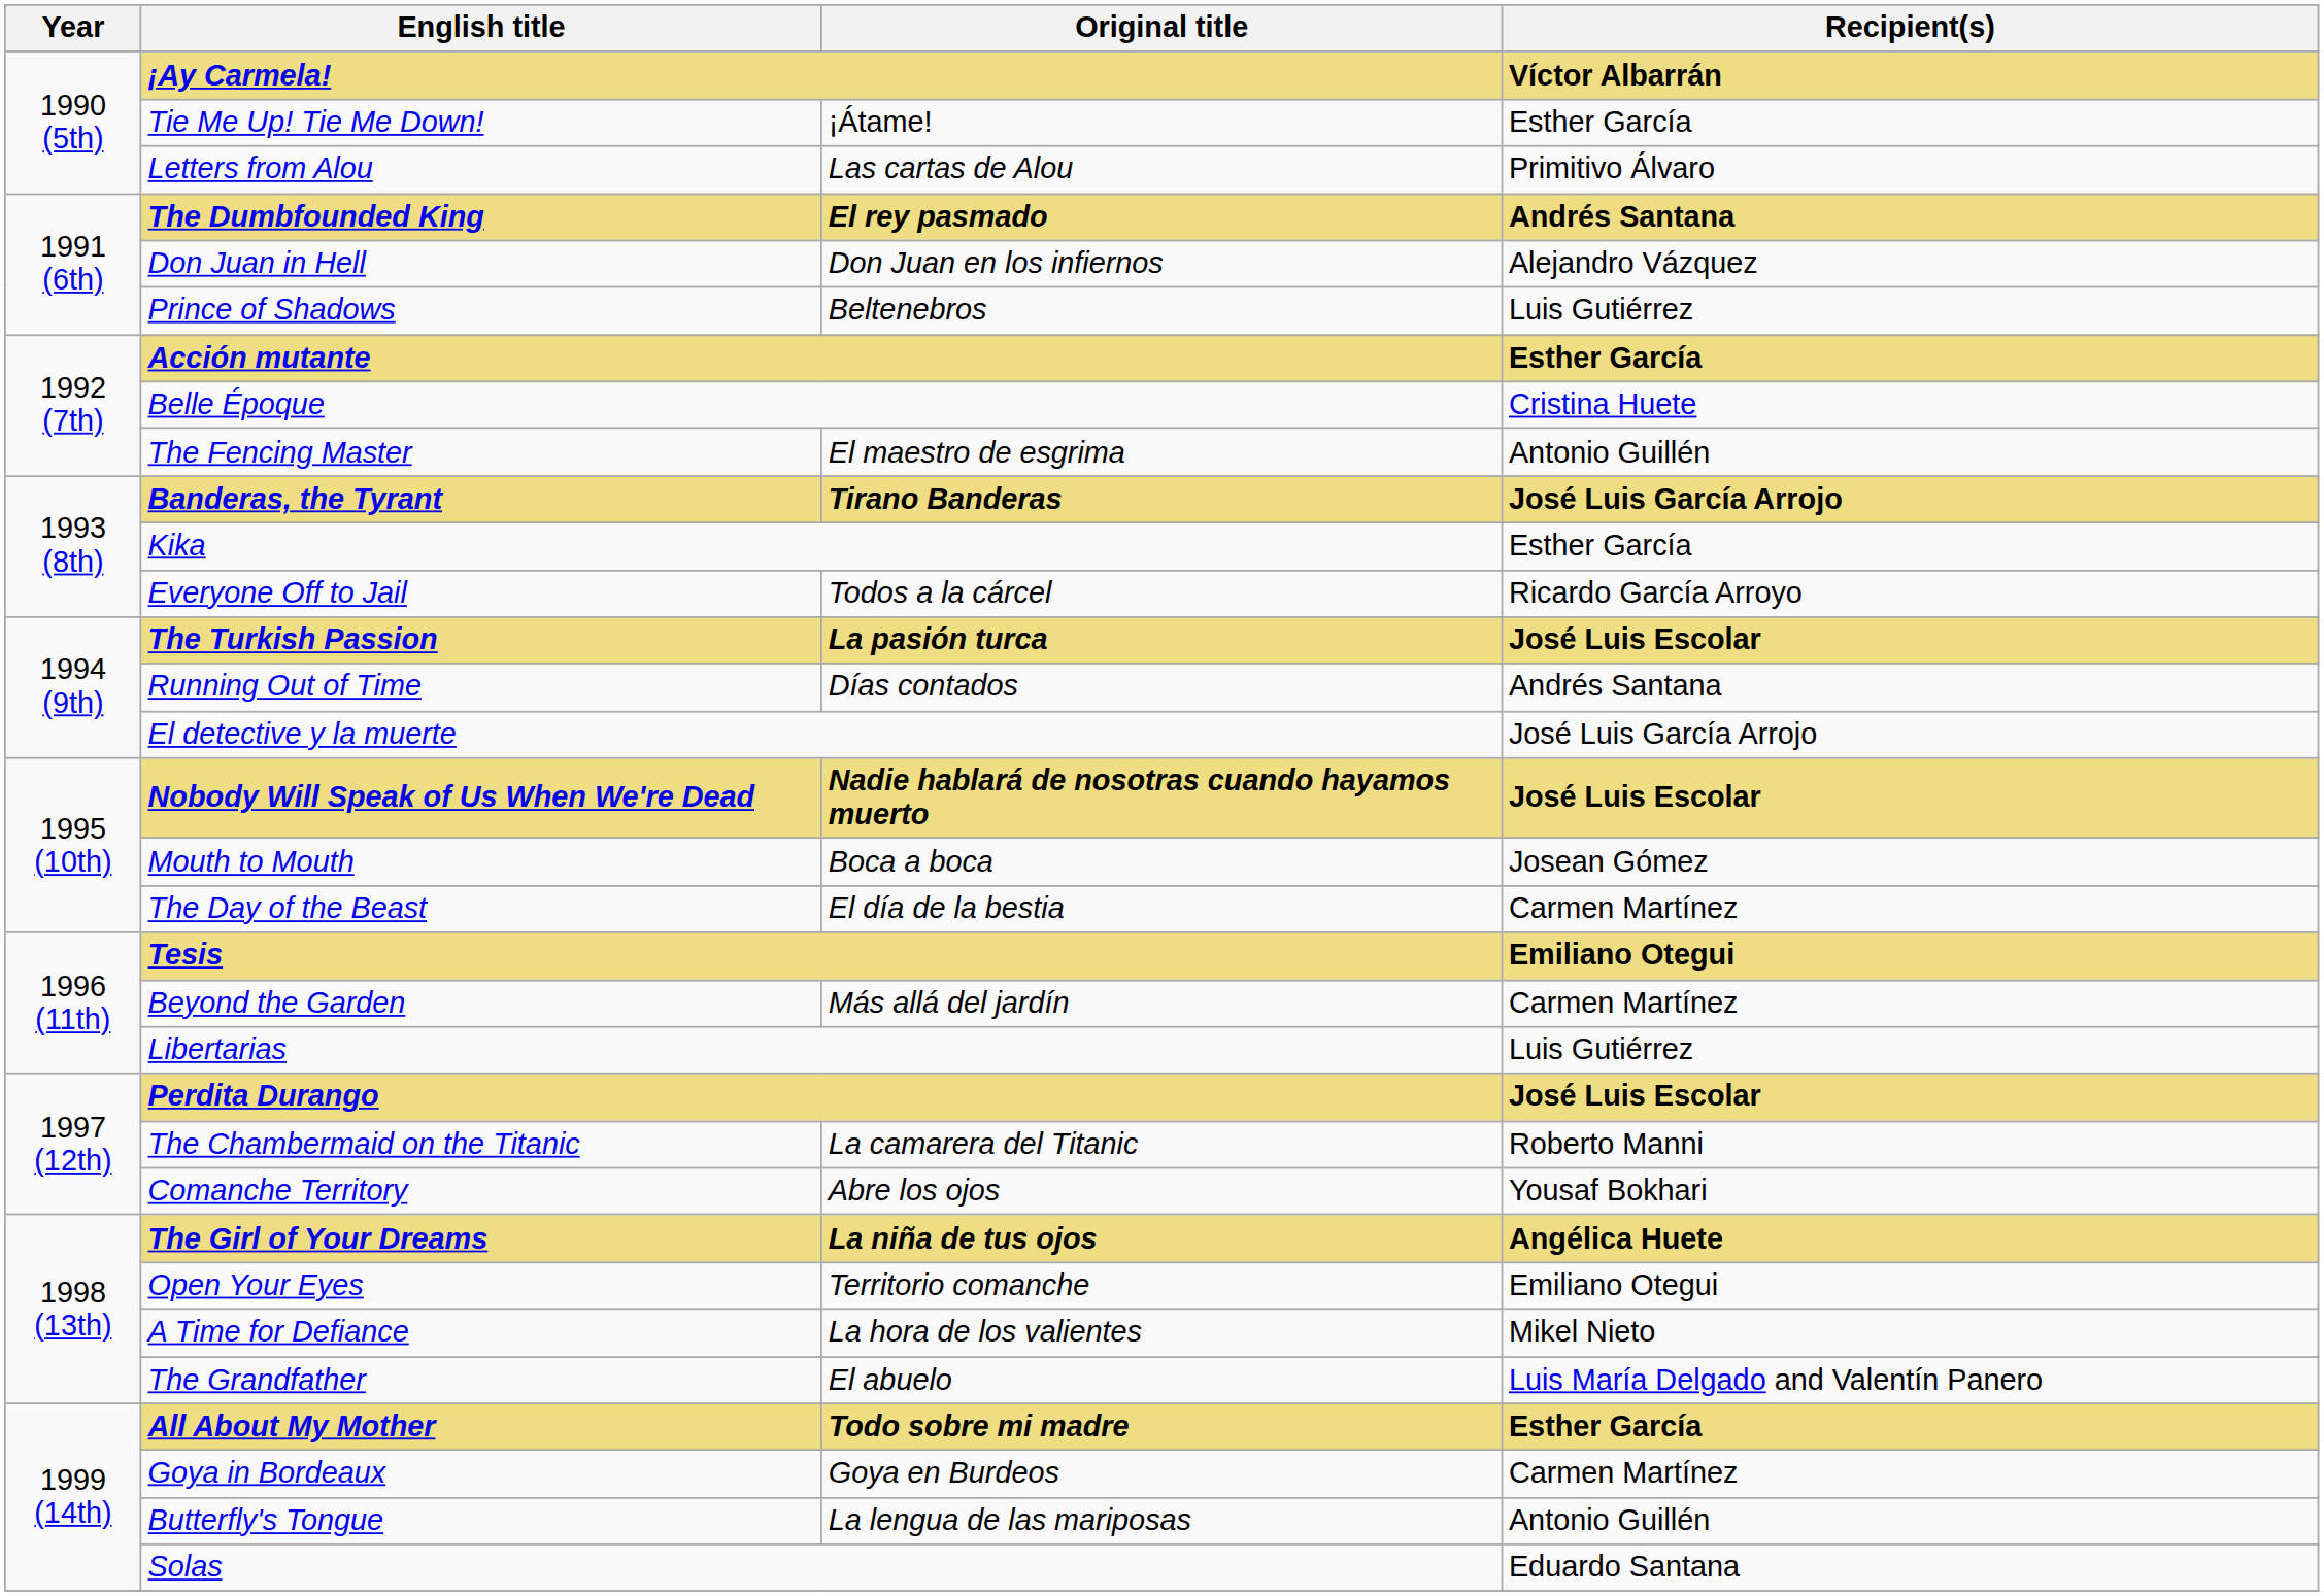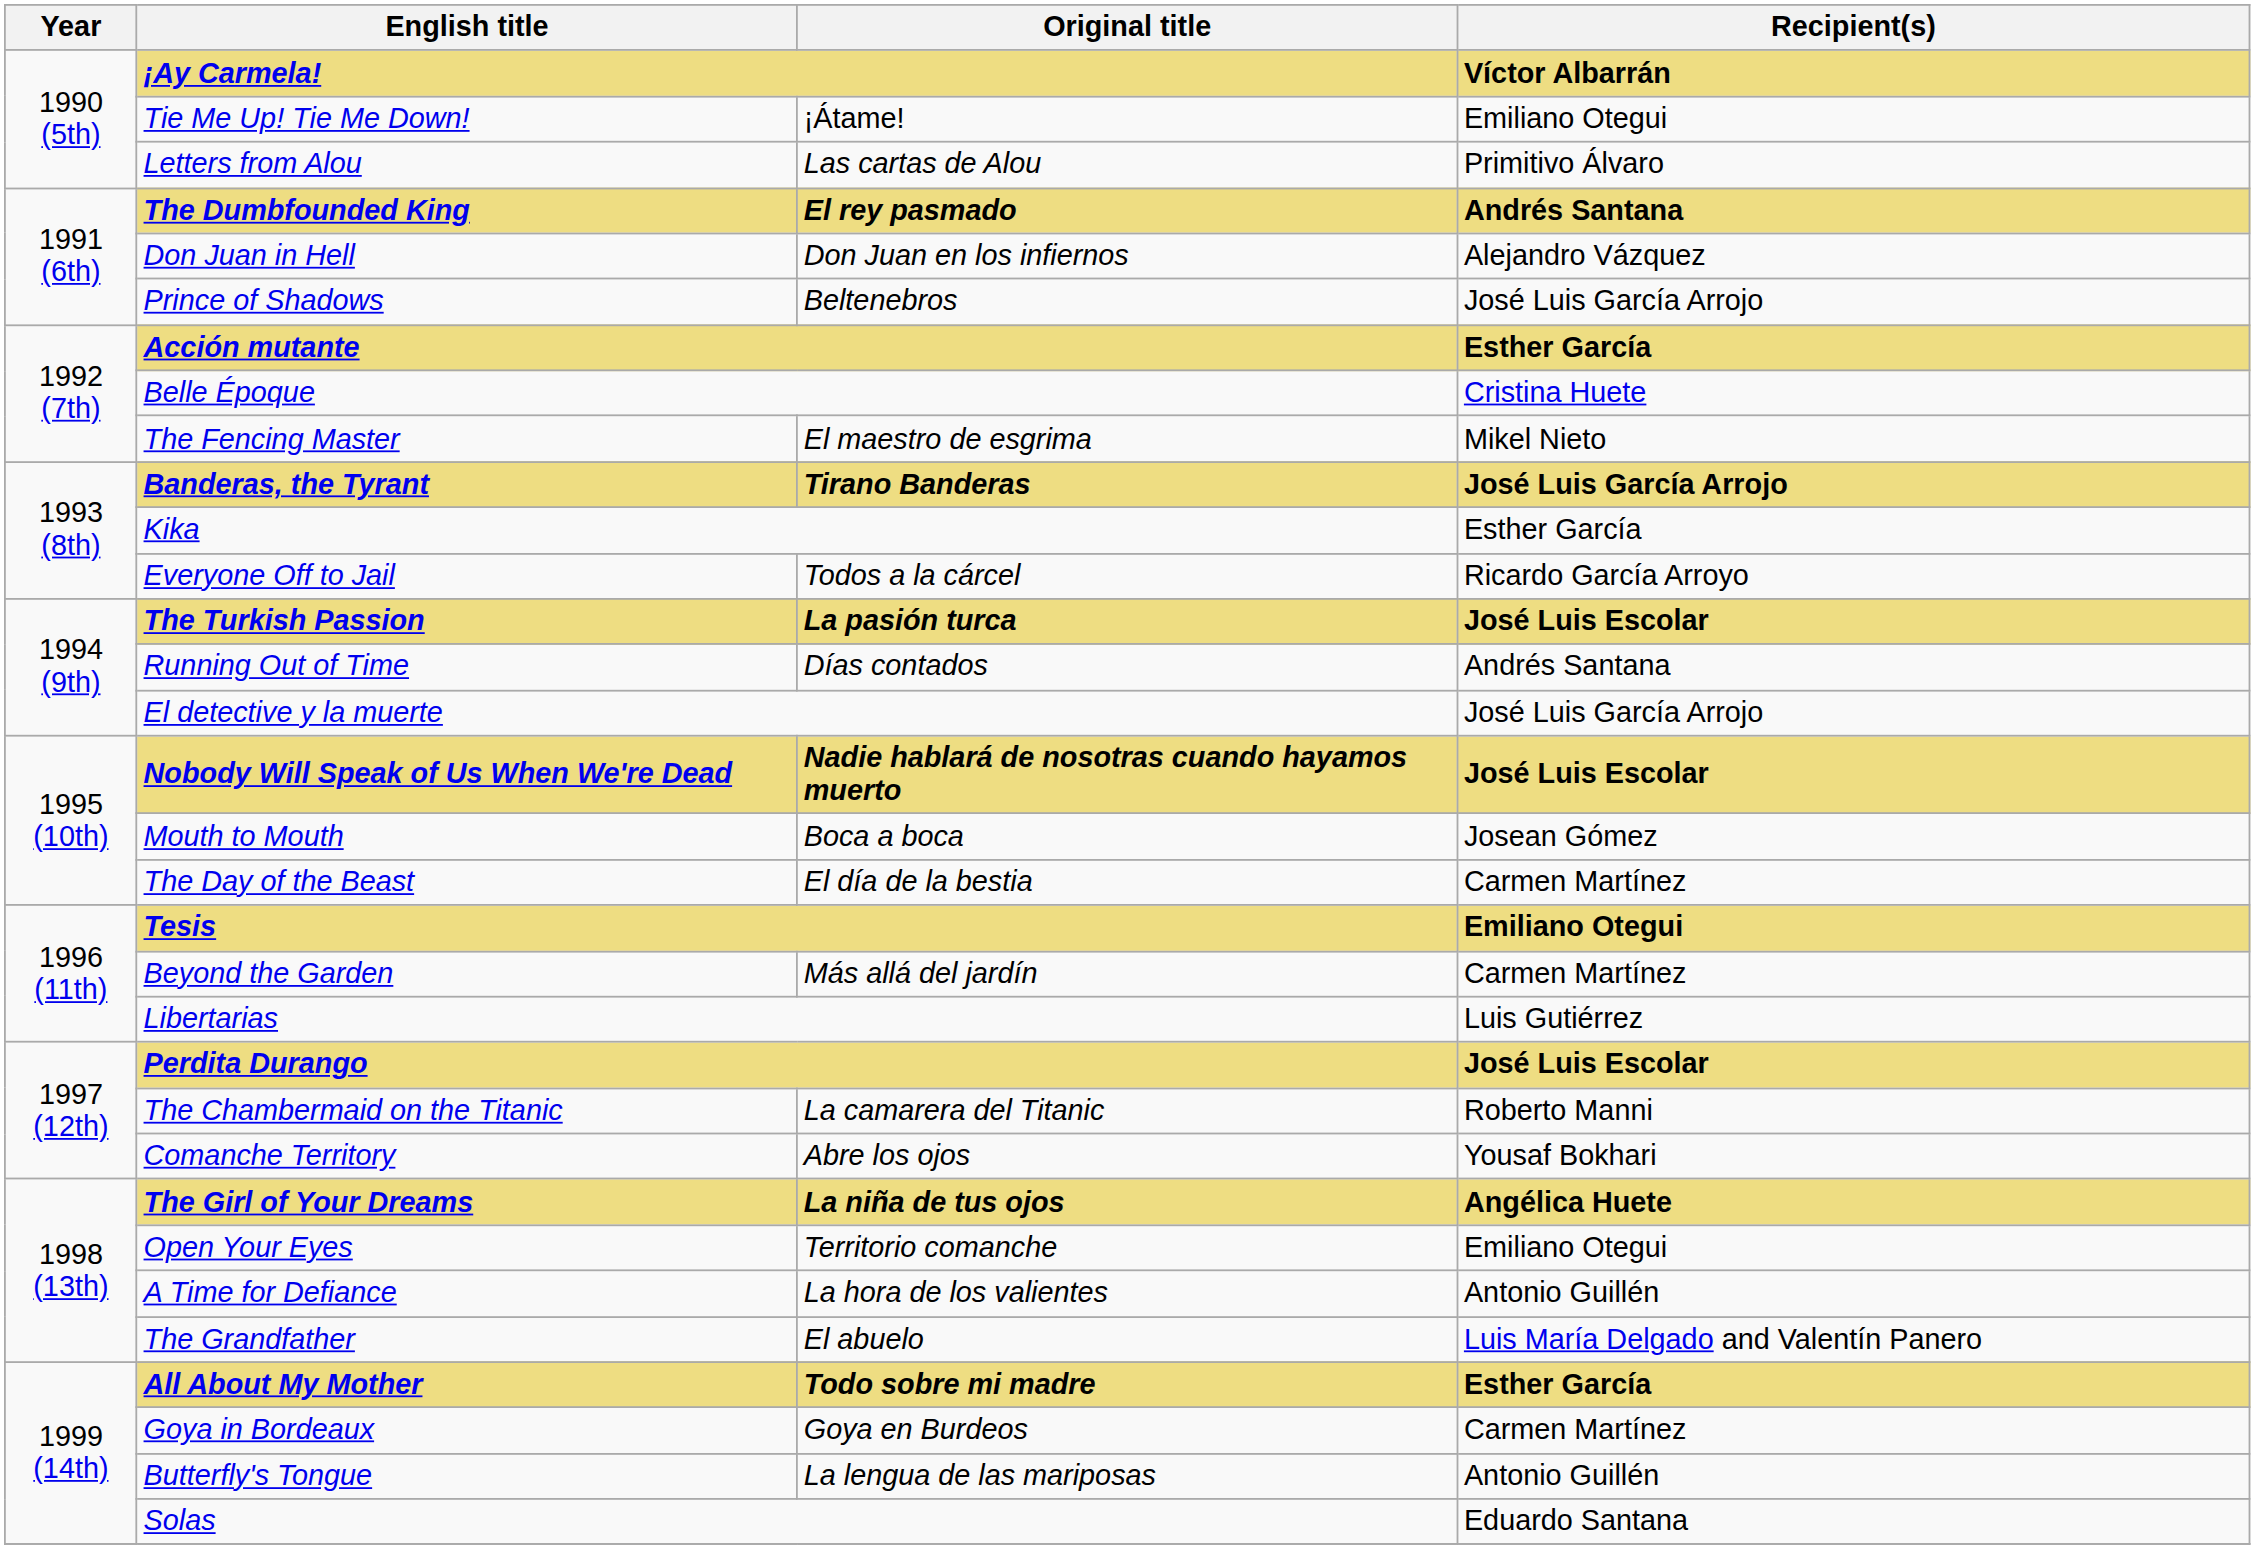Tie Me Up! Tie Me Down! | Recipient(s): Esther García -> Emiliano Otegui
Prince of Shadows | Recipient(s): Luis Gutiérrez -> José Luis García Arrojo
The Fencing Master | Recipient(s): Antonio Guillén -> Mikel Nieto
A Time for Defiance | Recipient(s): Mikel Nieto -> Antonio Guillén
